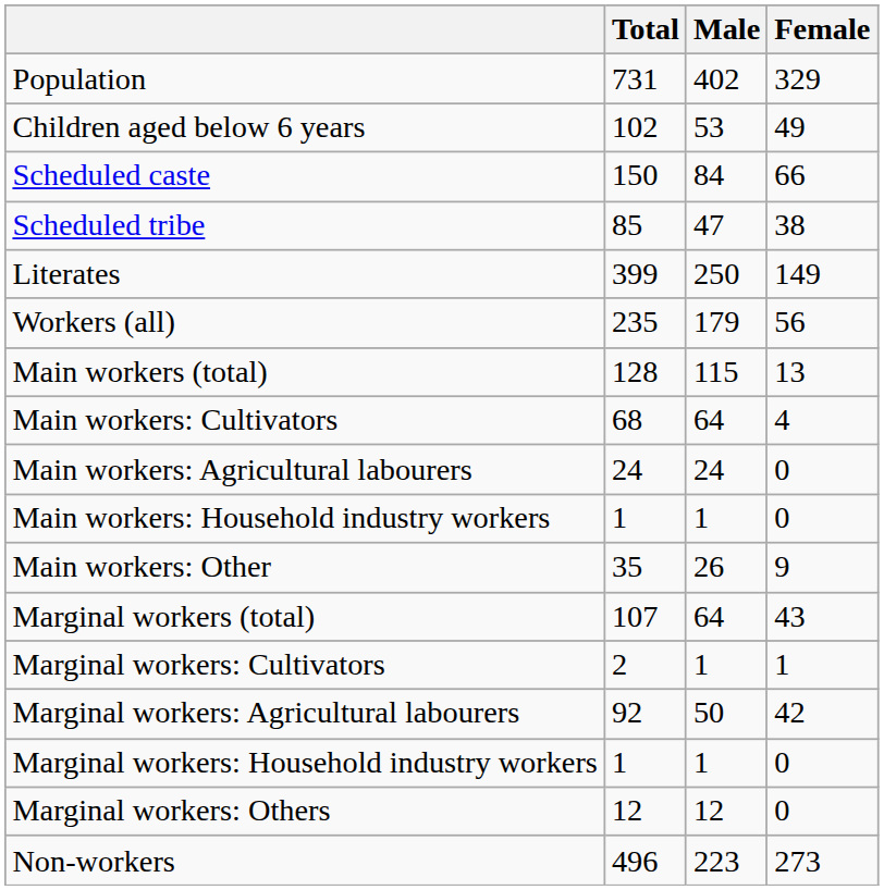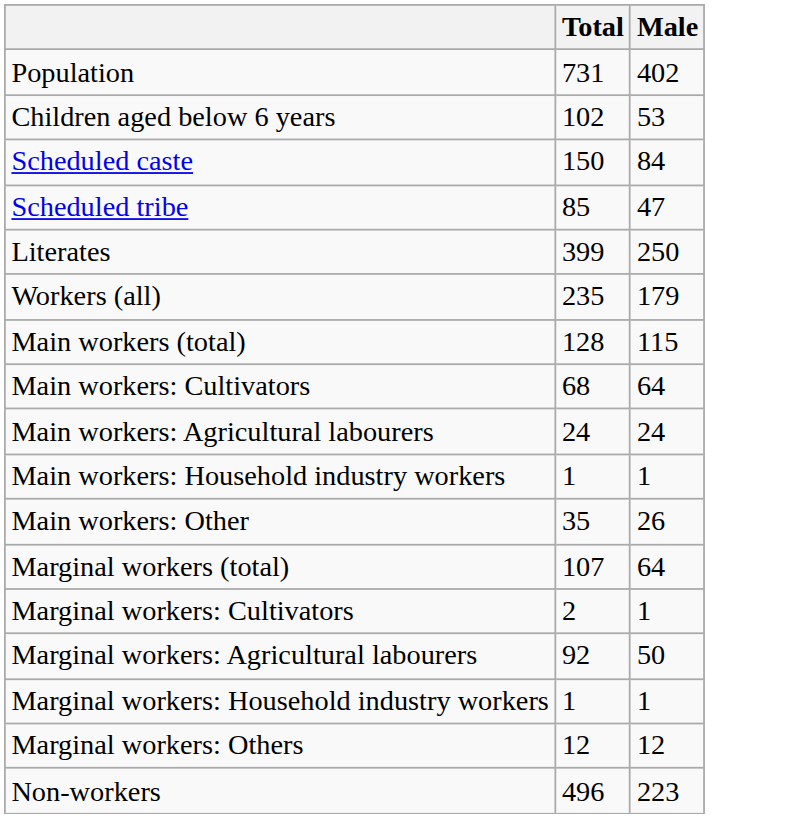- column: Female | 329 | 49 | 66 | 38 | 149 | 56 | 13 | 4 | 0 | 0 | 9 | 43 | 1 | 42 | 0 | 0 | 273
